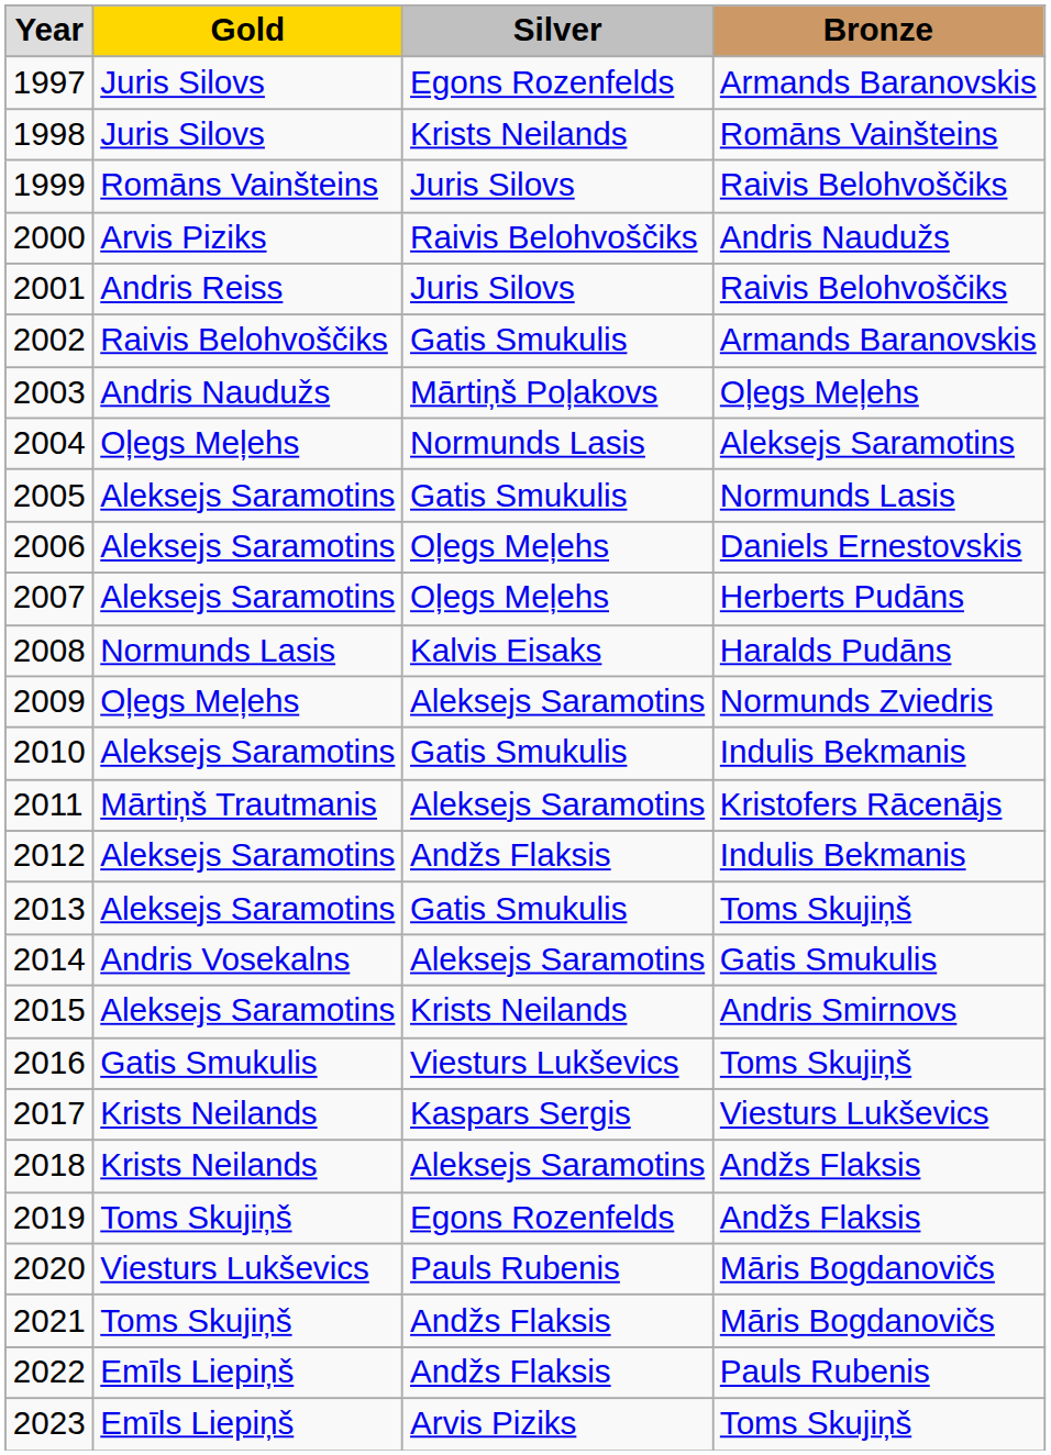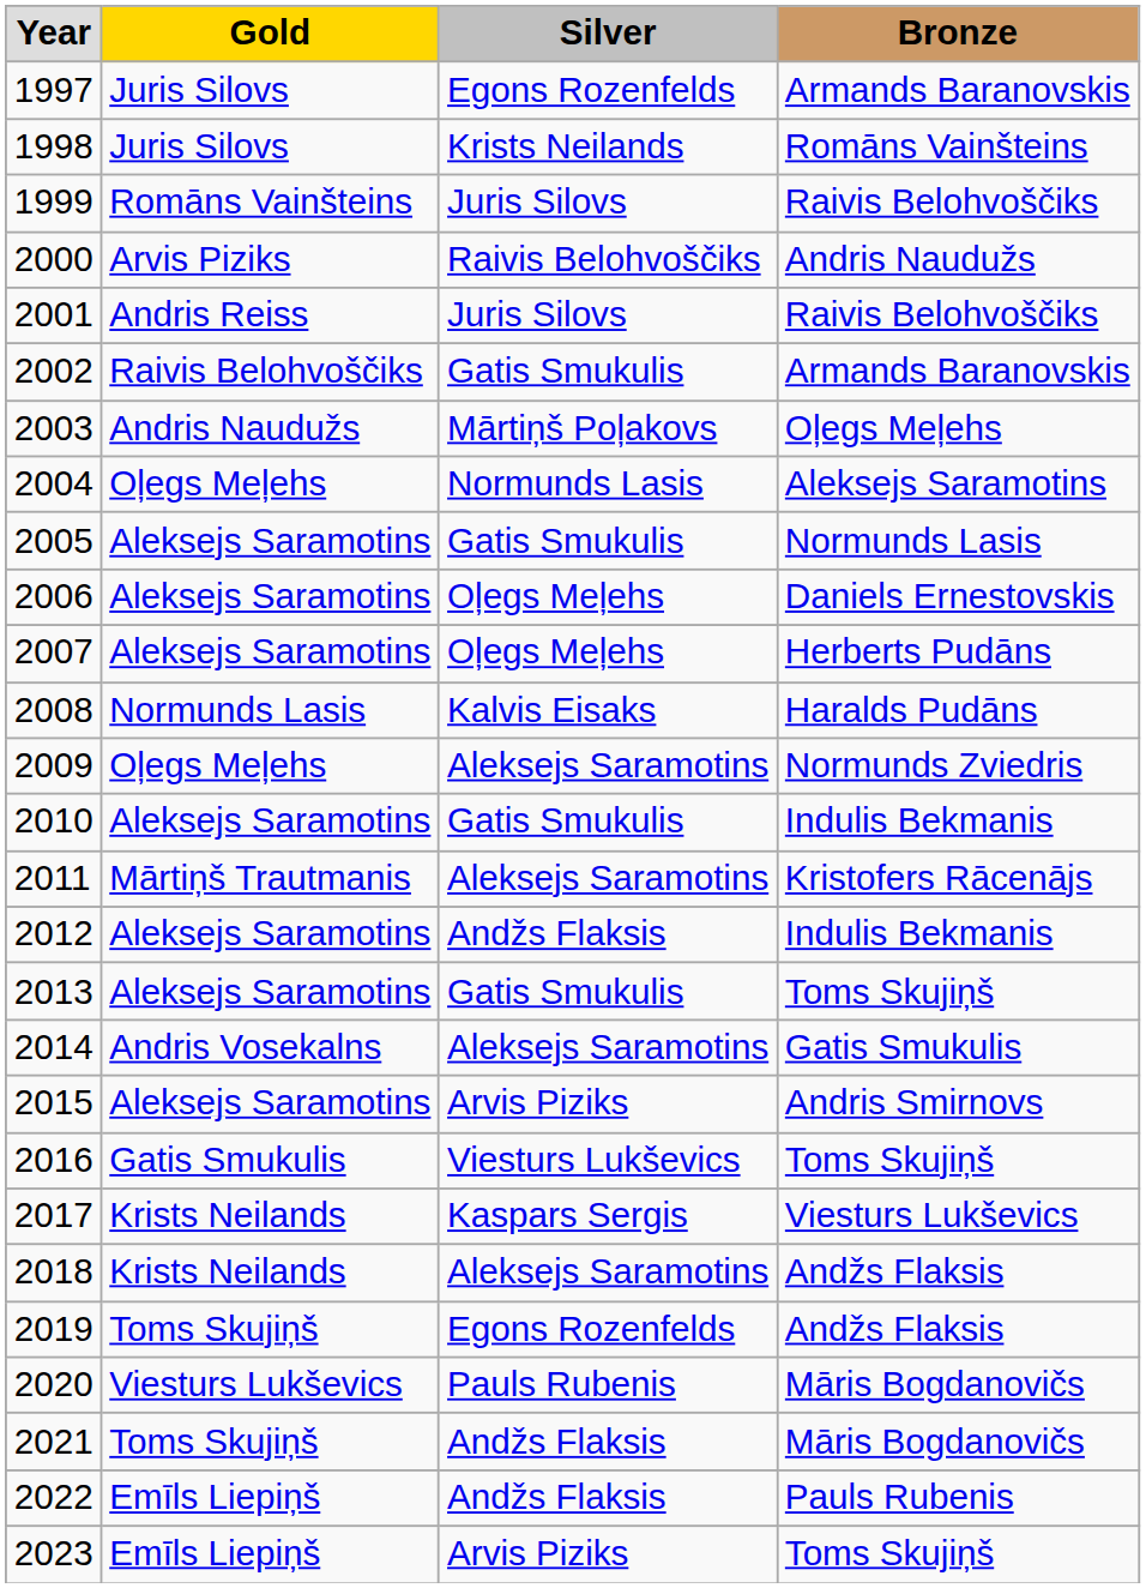2015 | Silver: Krists Neilands -> Arvis Piziks
